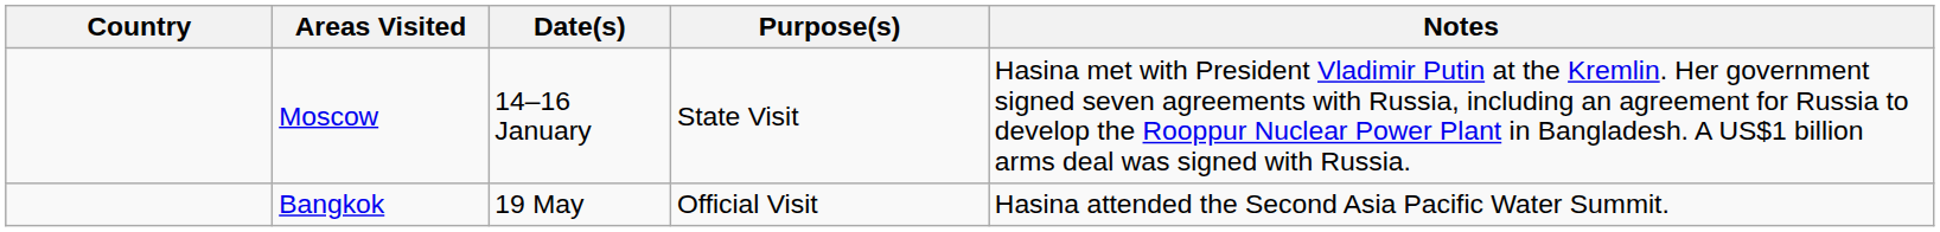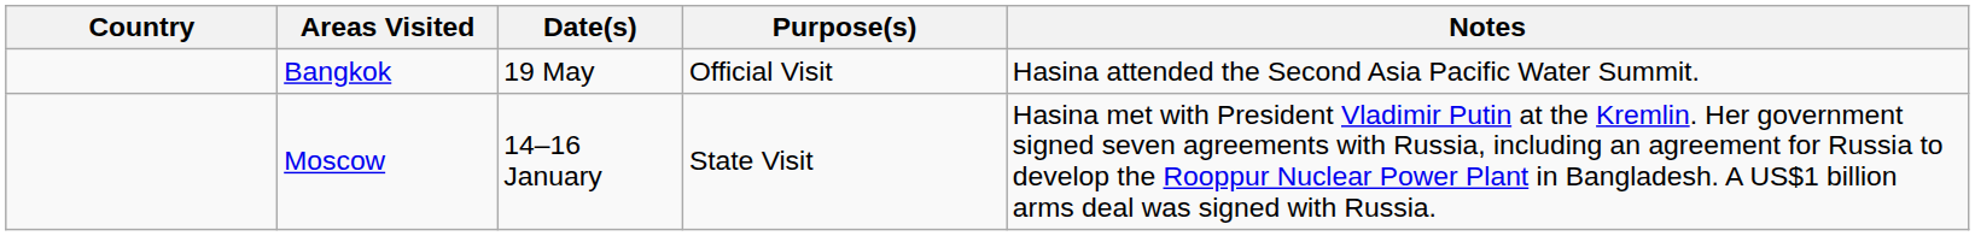rows swapped: Moscow <-> Bangkok
